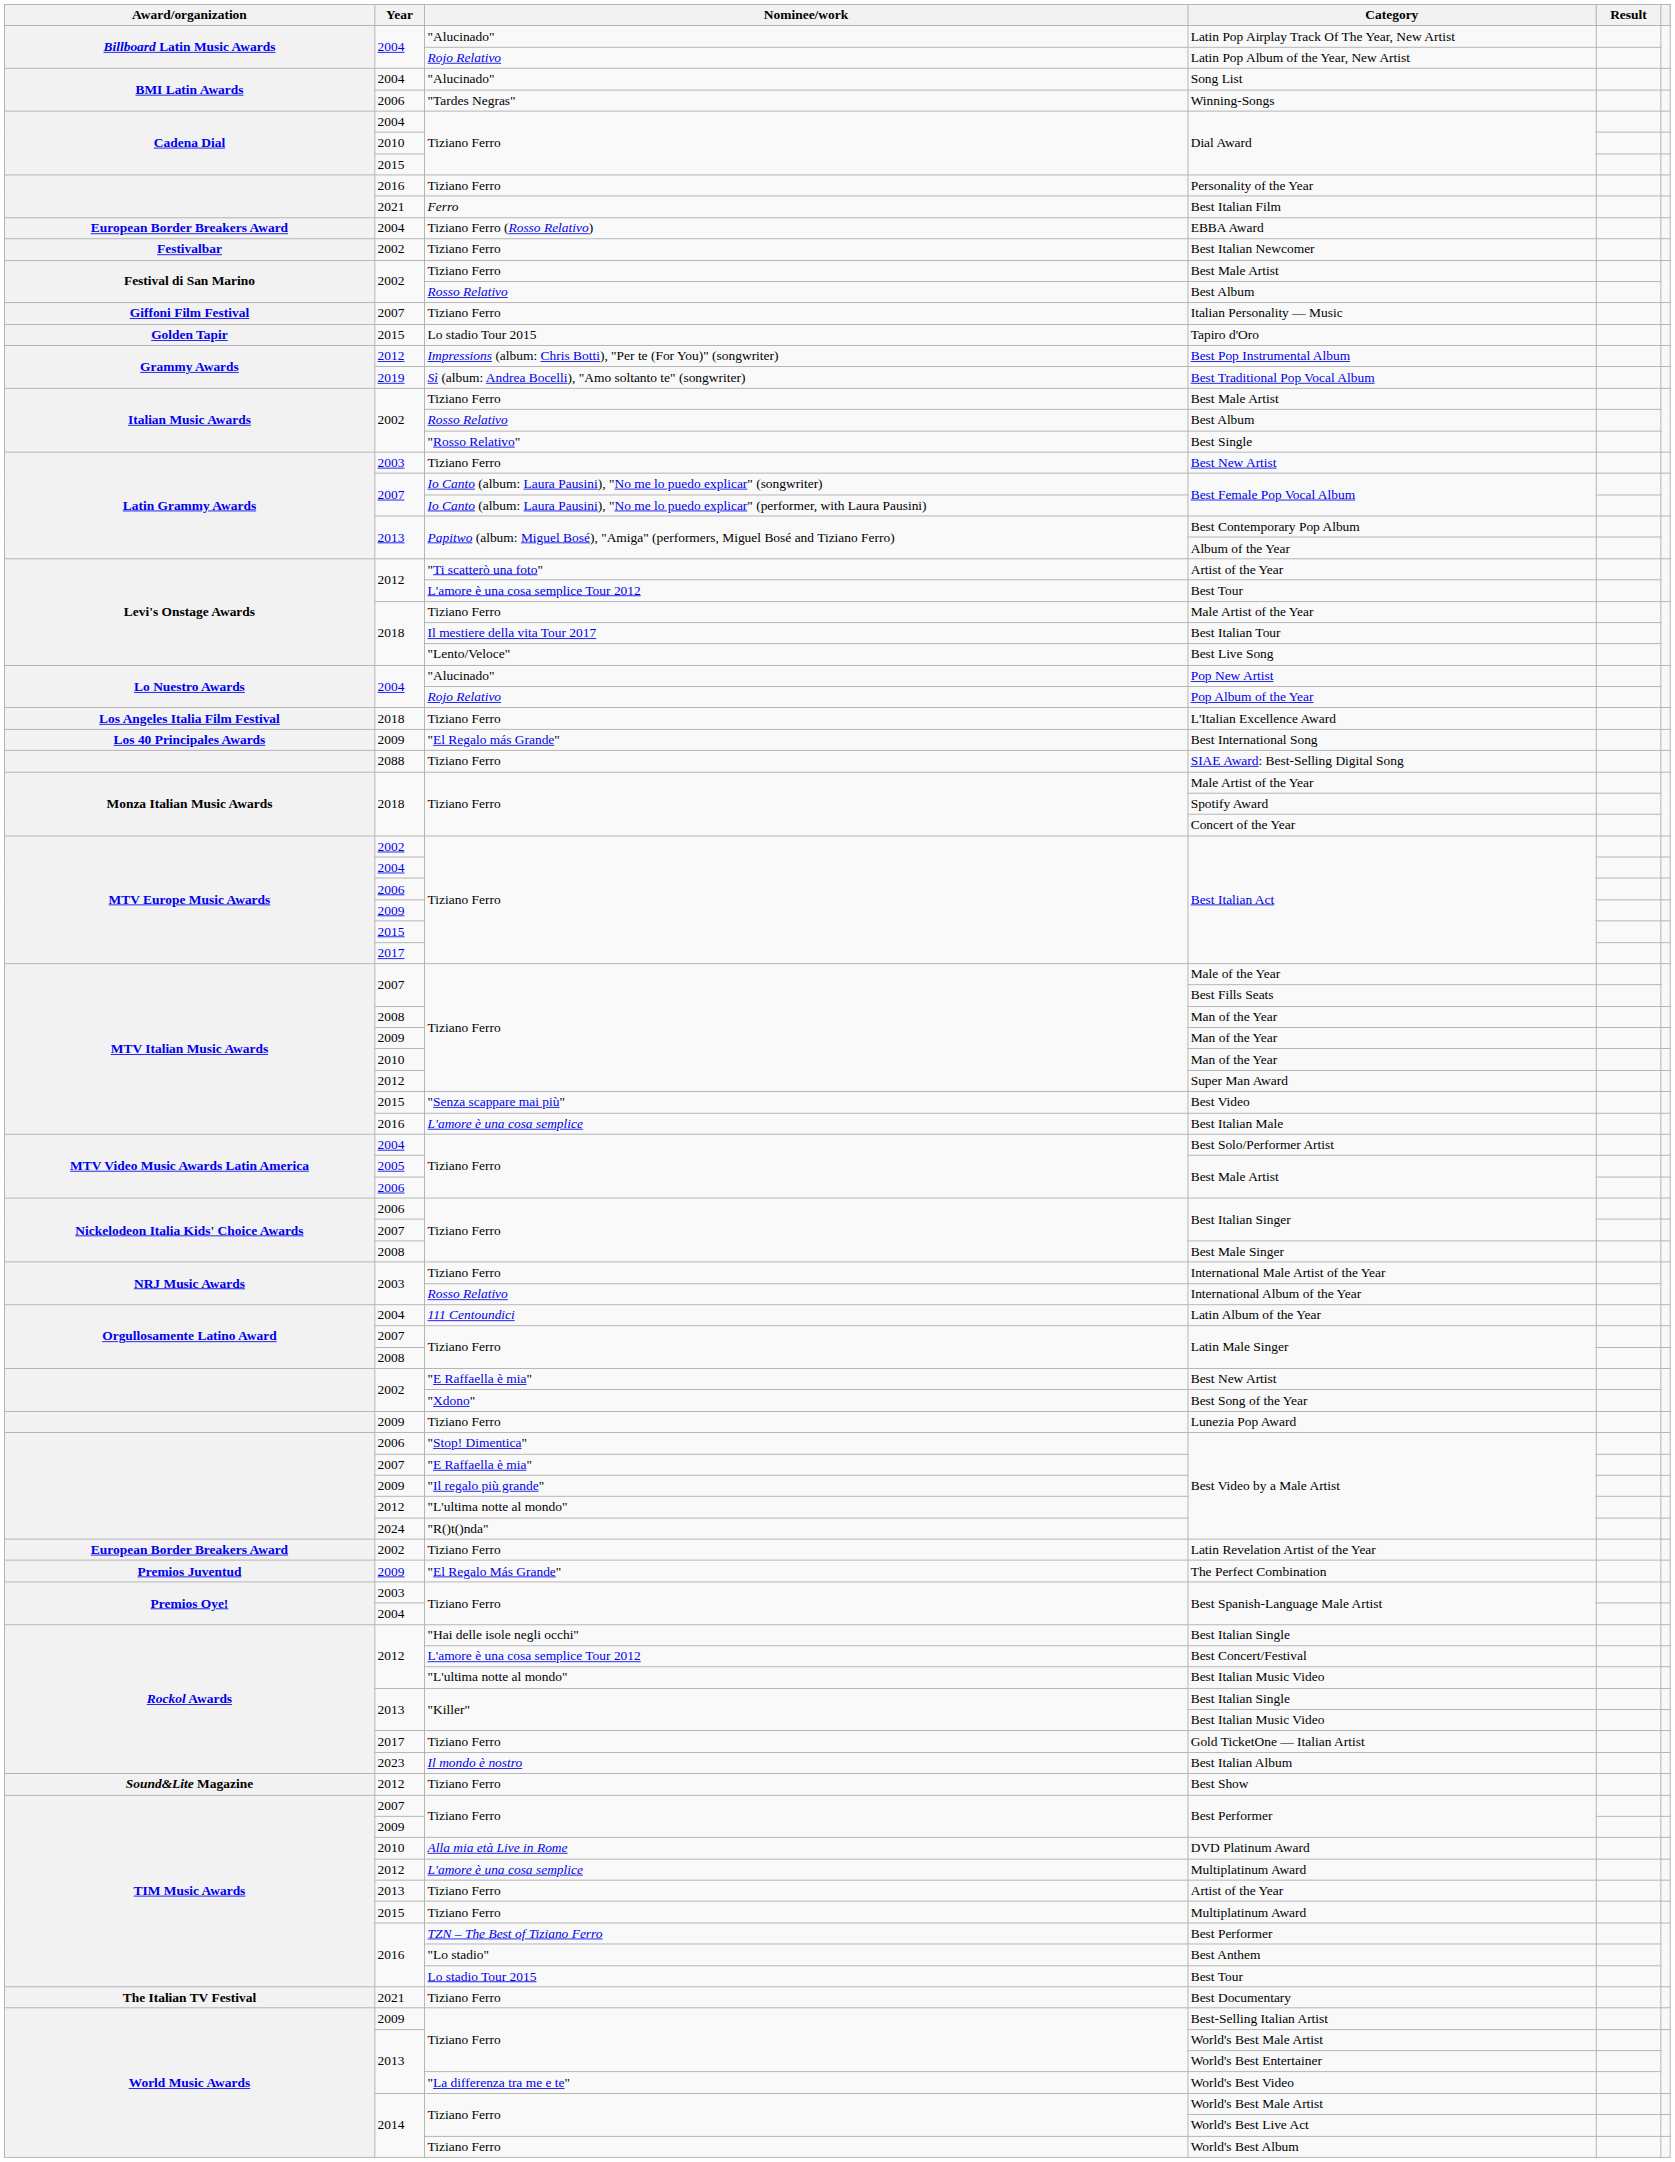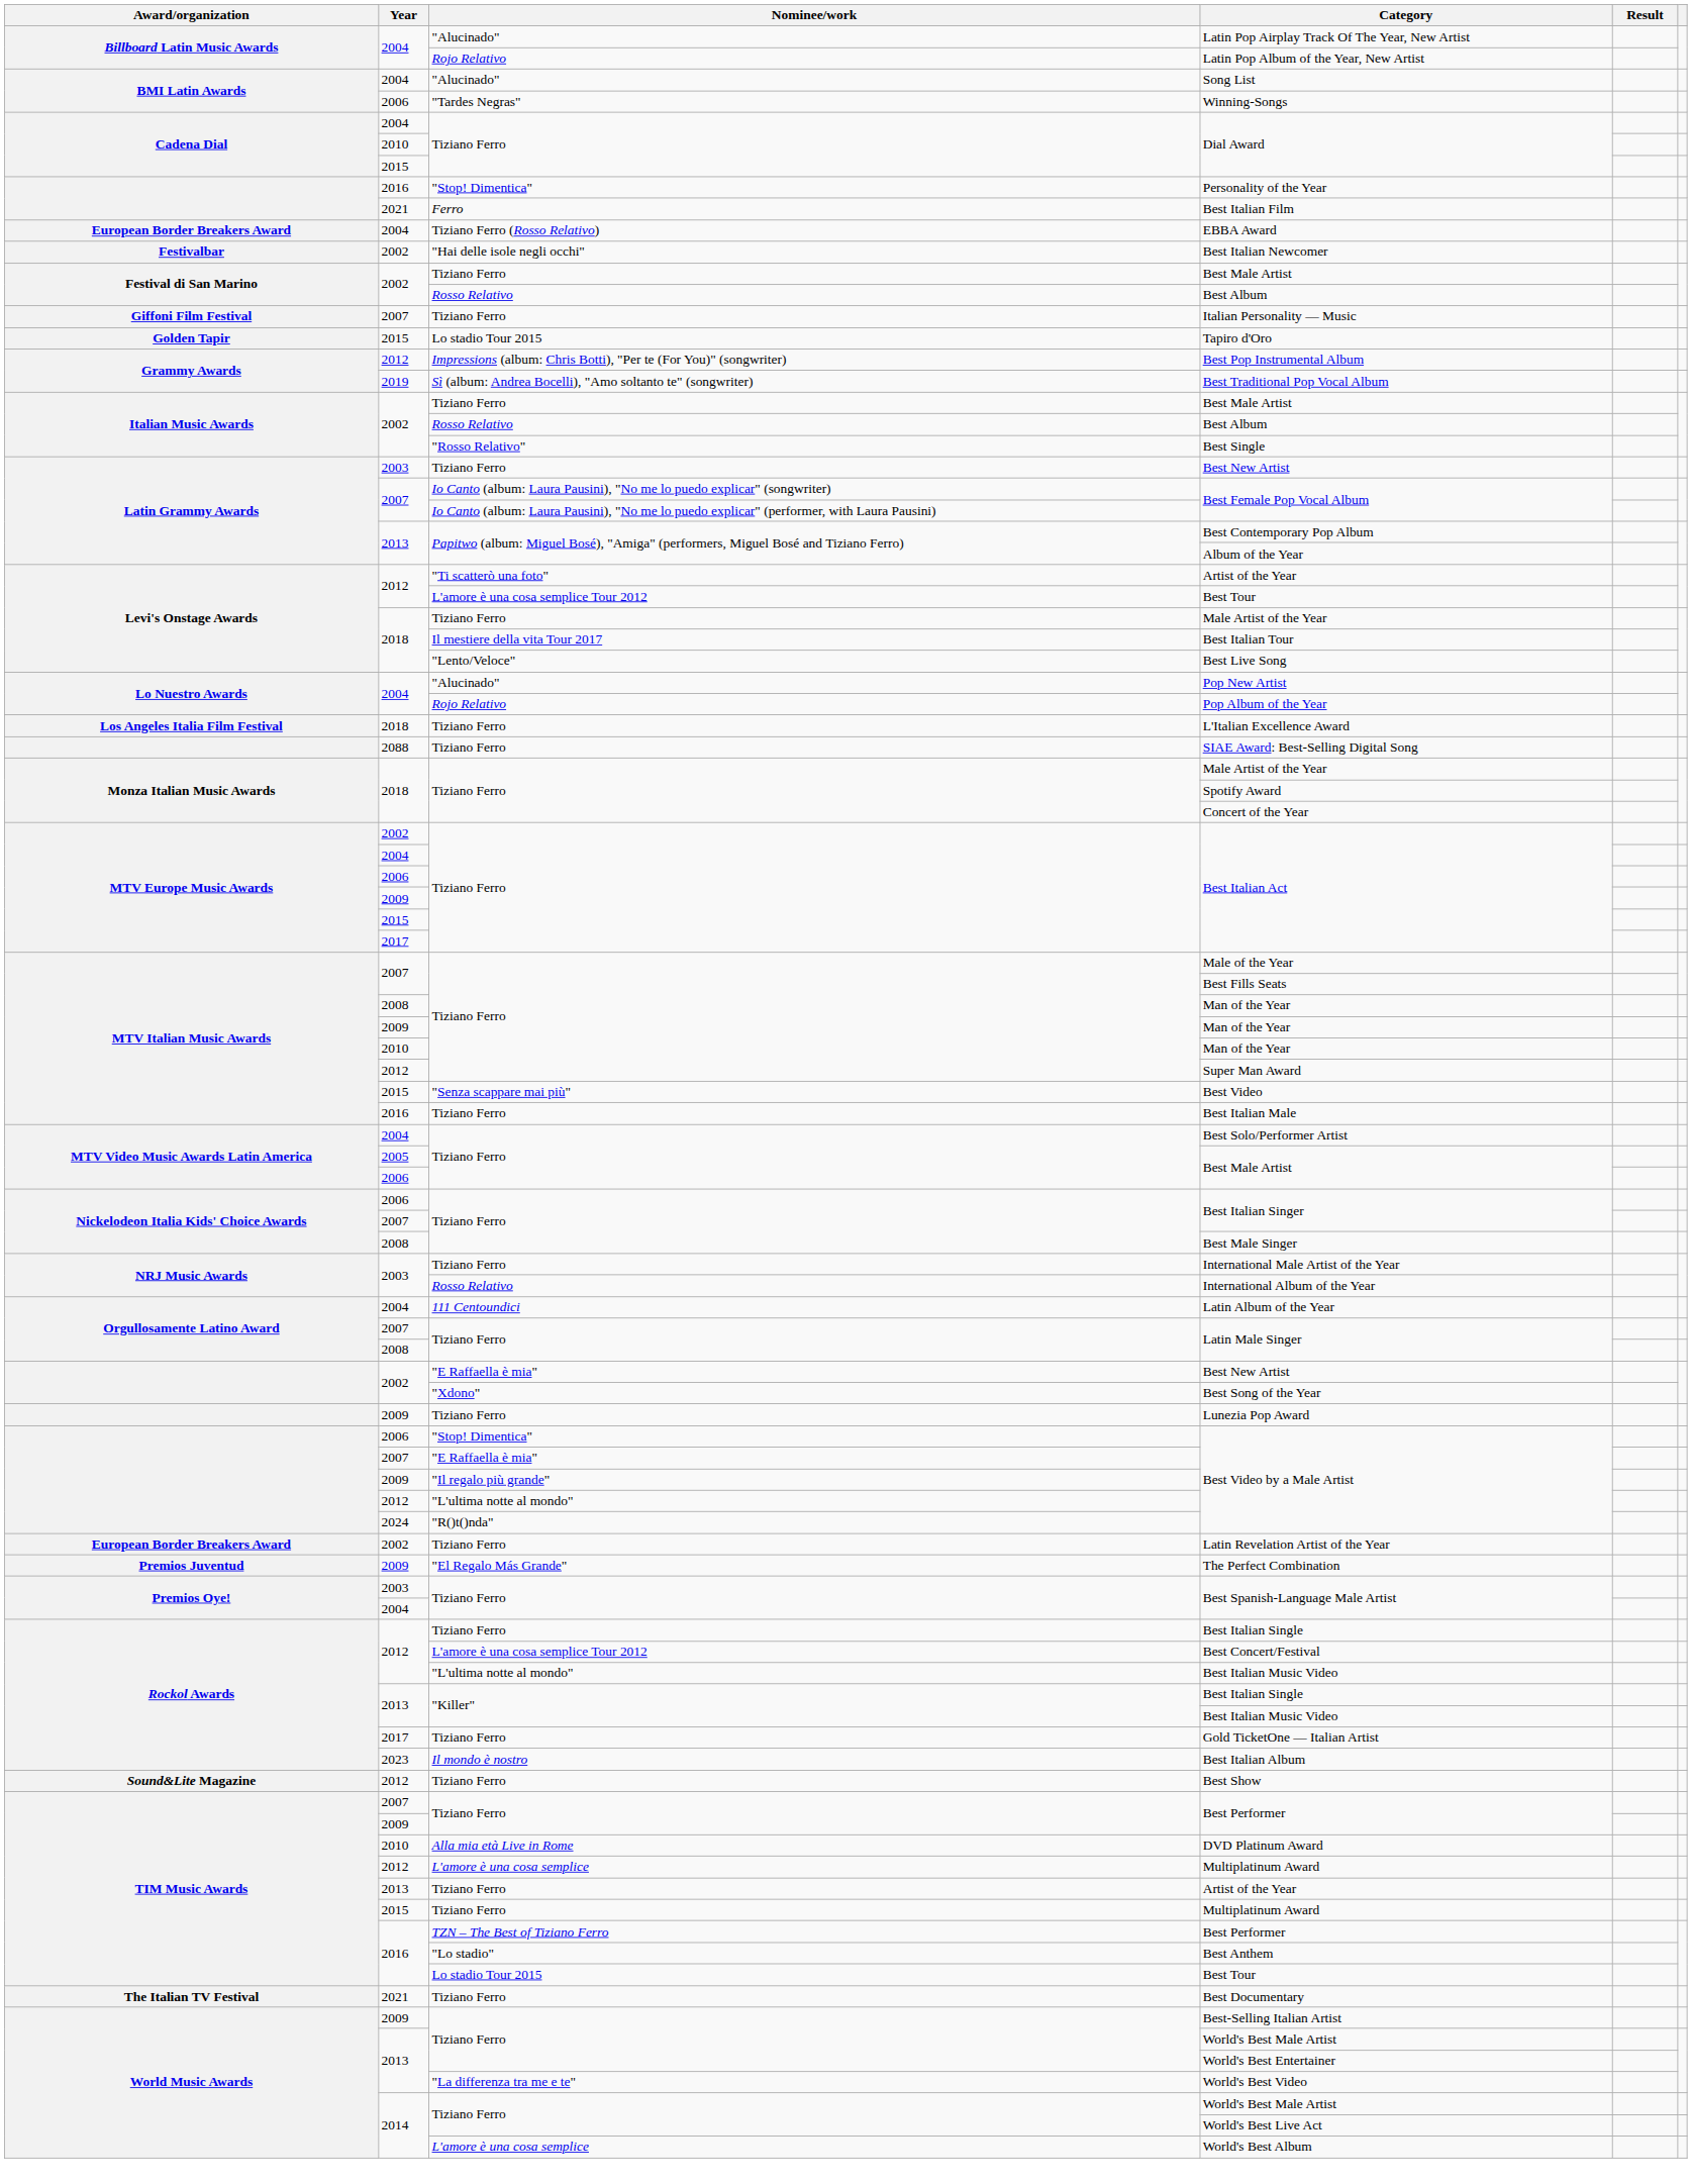Personality of the Year | Nominee/work: Tiziano Ferro -> "Stop! Dimentica"
Best Italian Newcomer | Nominee/work: Tiziano Ferro -> "Hai delle isole negli occhi"
- row: Los 40 Principales Awards | 2009 | "El Regalo más Grande" | Best International Song
Best Italian Male | Nominee/work: L'amore è una cosa semplice -> Tiziano Ferro
2012 / Best Italian Single | Nominee/work: "Hai delle isole negli occhi" -> Tiziano Ferro
World's Best Album | Nominee/work: Tiziano Ferro -> L'amore è una cosa semplice
